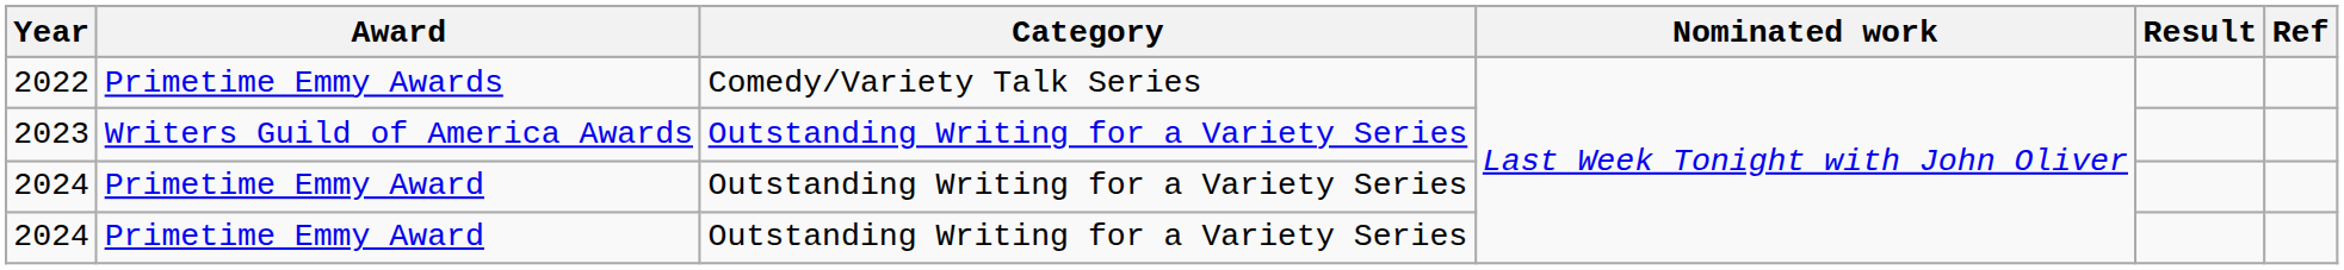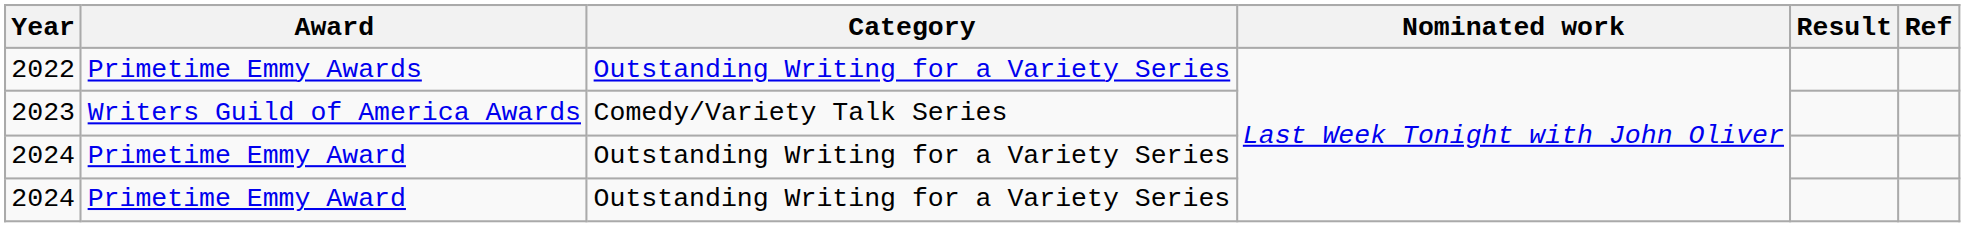2022 | Category: Comedy/Variety Talk Series -> Outstanding Writing for a Variety Series
2023 | Category: Outstanding Writing for a Variety Series -> Comedy/Variety Talk Series
